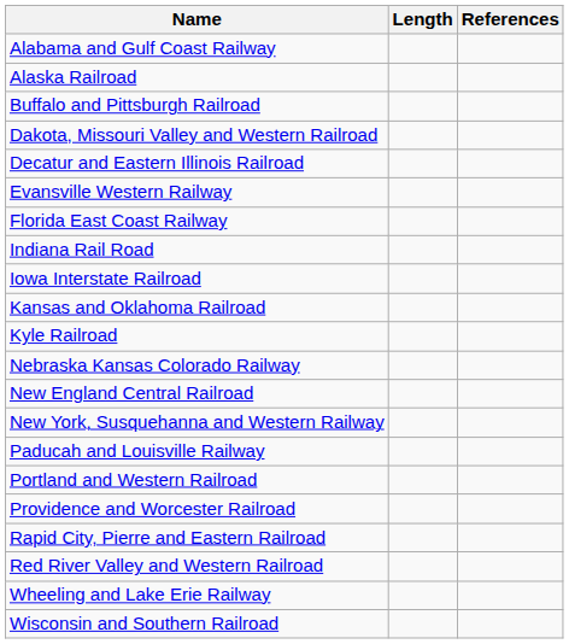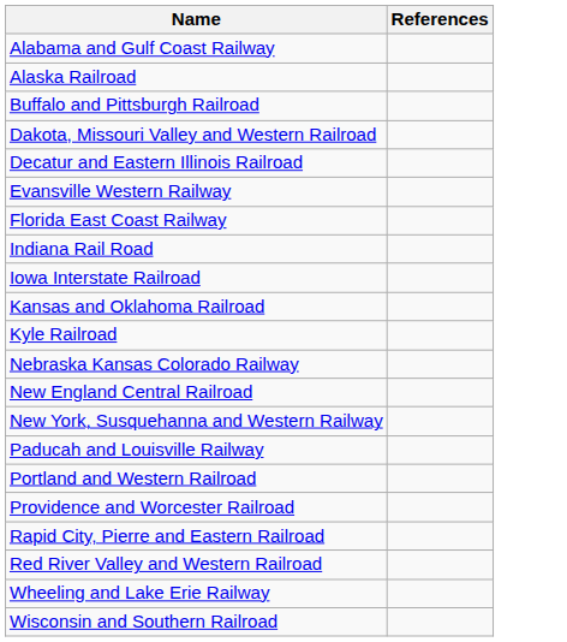- column: Length
